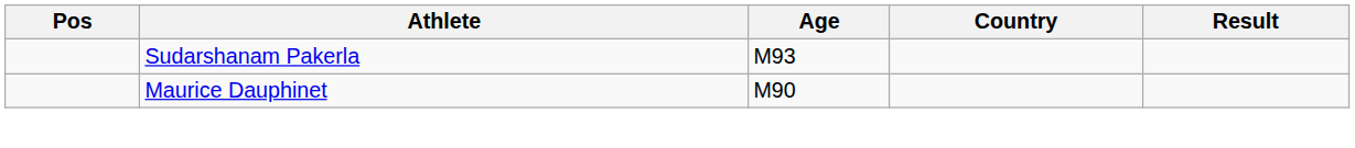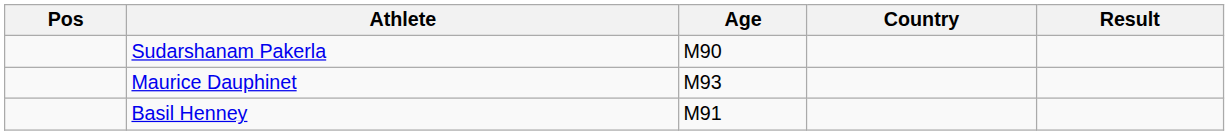Sudarshanam Pakerla | Age: M93 -> M90
Maurice Dauphinet | Age: M90 -> M93
+ row: Basil Henney | M91
